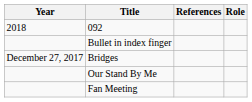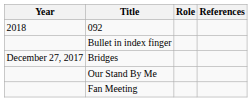columns swapped: Role <-> References
